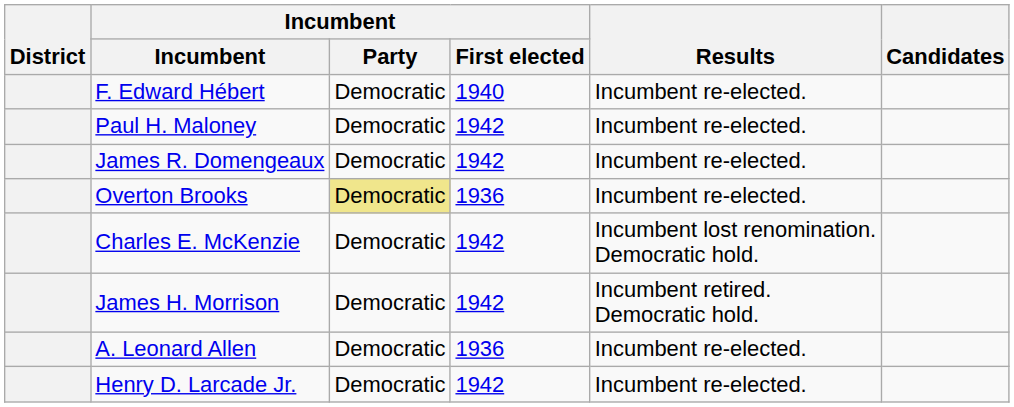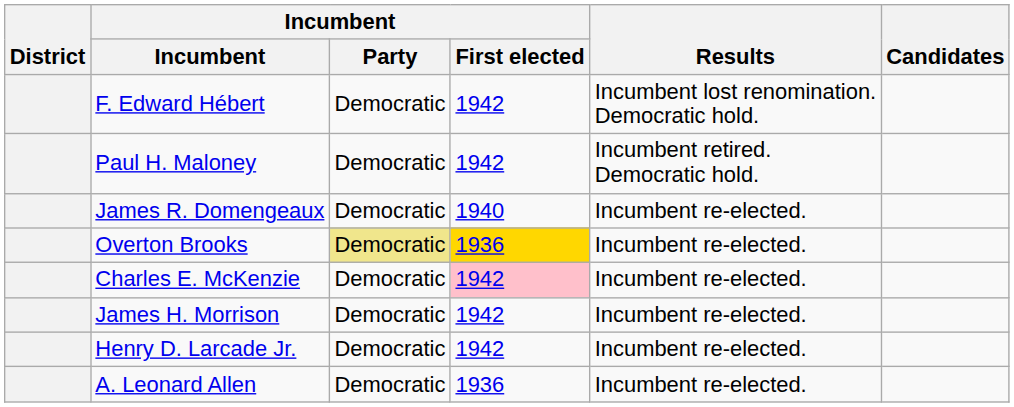F. Edward Hébert | Incumbent / First elected: 1940 -> 1942
F. Edward Hébert | Results: Incumbent re-elected. -> Incumbent lost renomination. Democratic hold.
Paul H. Maloney | Results: Incumbent re-elected. -> Incumbent retired. Democratic hold.
James R. Domengeaux | Incumbent / First elected: 1942 -> 1940
Overton Brooks | Incumbent / First elected: no background -> gold background
Charles E. McKenzie | Incumbent / First elected: no background -> pink background
Charles E. McKenzie | Results: Incumbent lost renomination. Democratic hold. -> Incumbent re-elected.
James H. Morrison | Results: Incumbent retired. Democratic hold. -> Incumbent re-elected.
rows swapped: Henry D. Larcade Jr. <-> A. Leonard Allen
